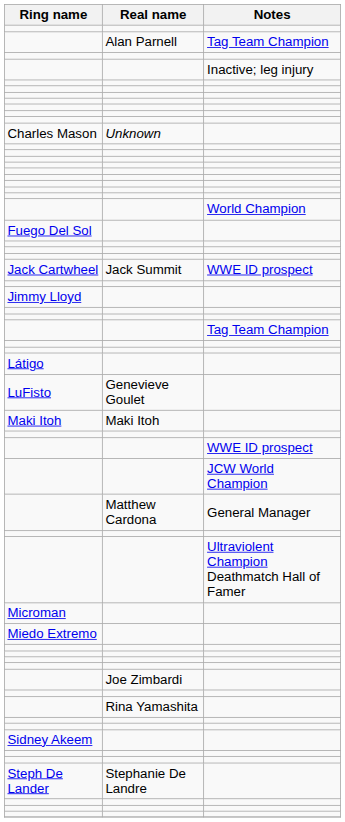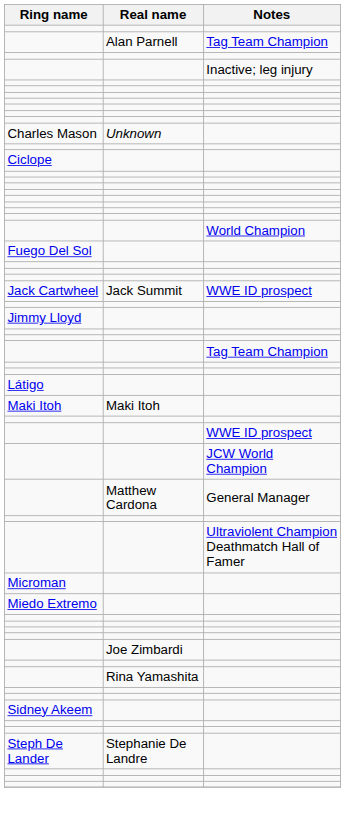+ row: Ciclope
- row: LuFisto | Genevieve Goulet
